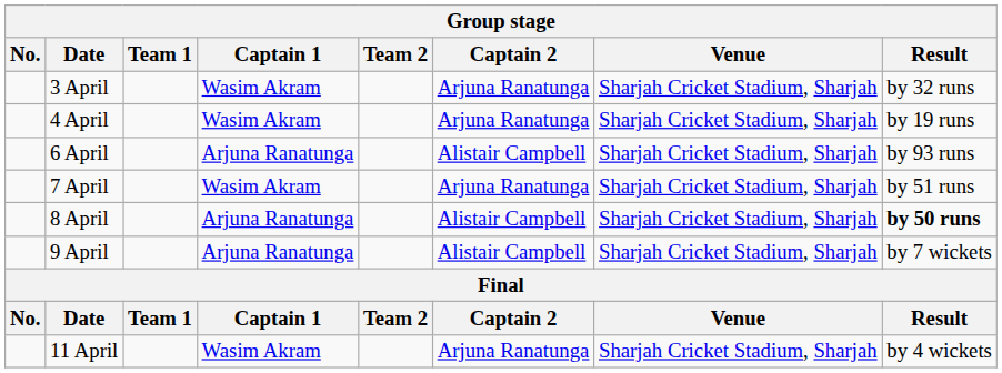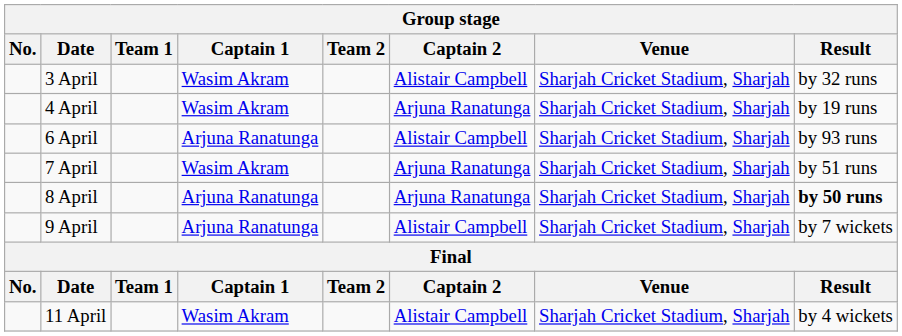3 April | Captain 2: Arjuna Ranatunga -> Alistair Campbell
8 April | Captain 2: Alistair Campbell -> Arjuna Ranatunga
11 April | Captain 2: Arjuna Ranatunga -> Alistair Campbell
